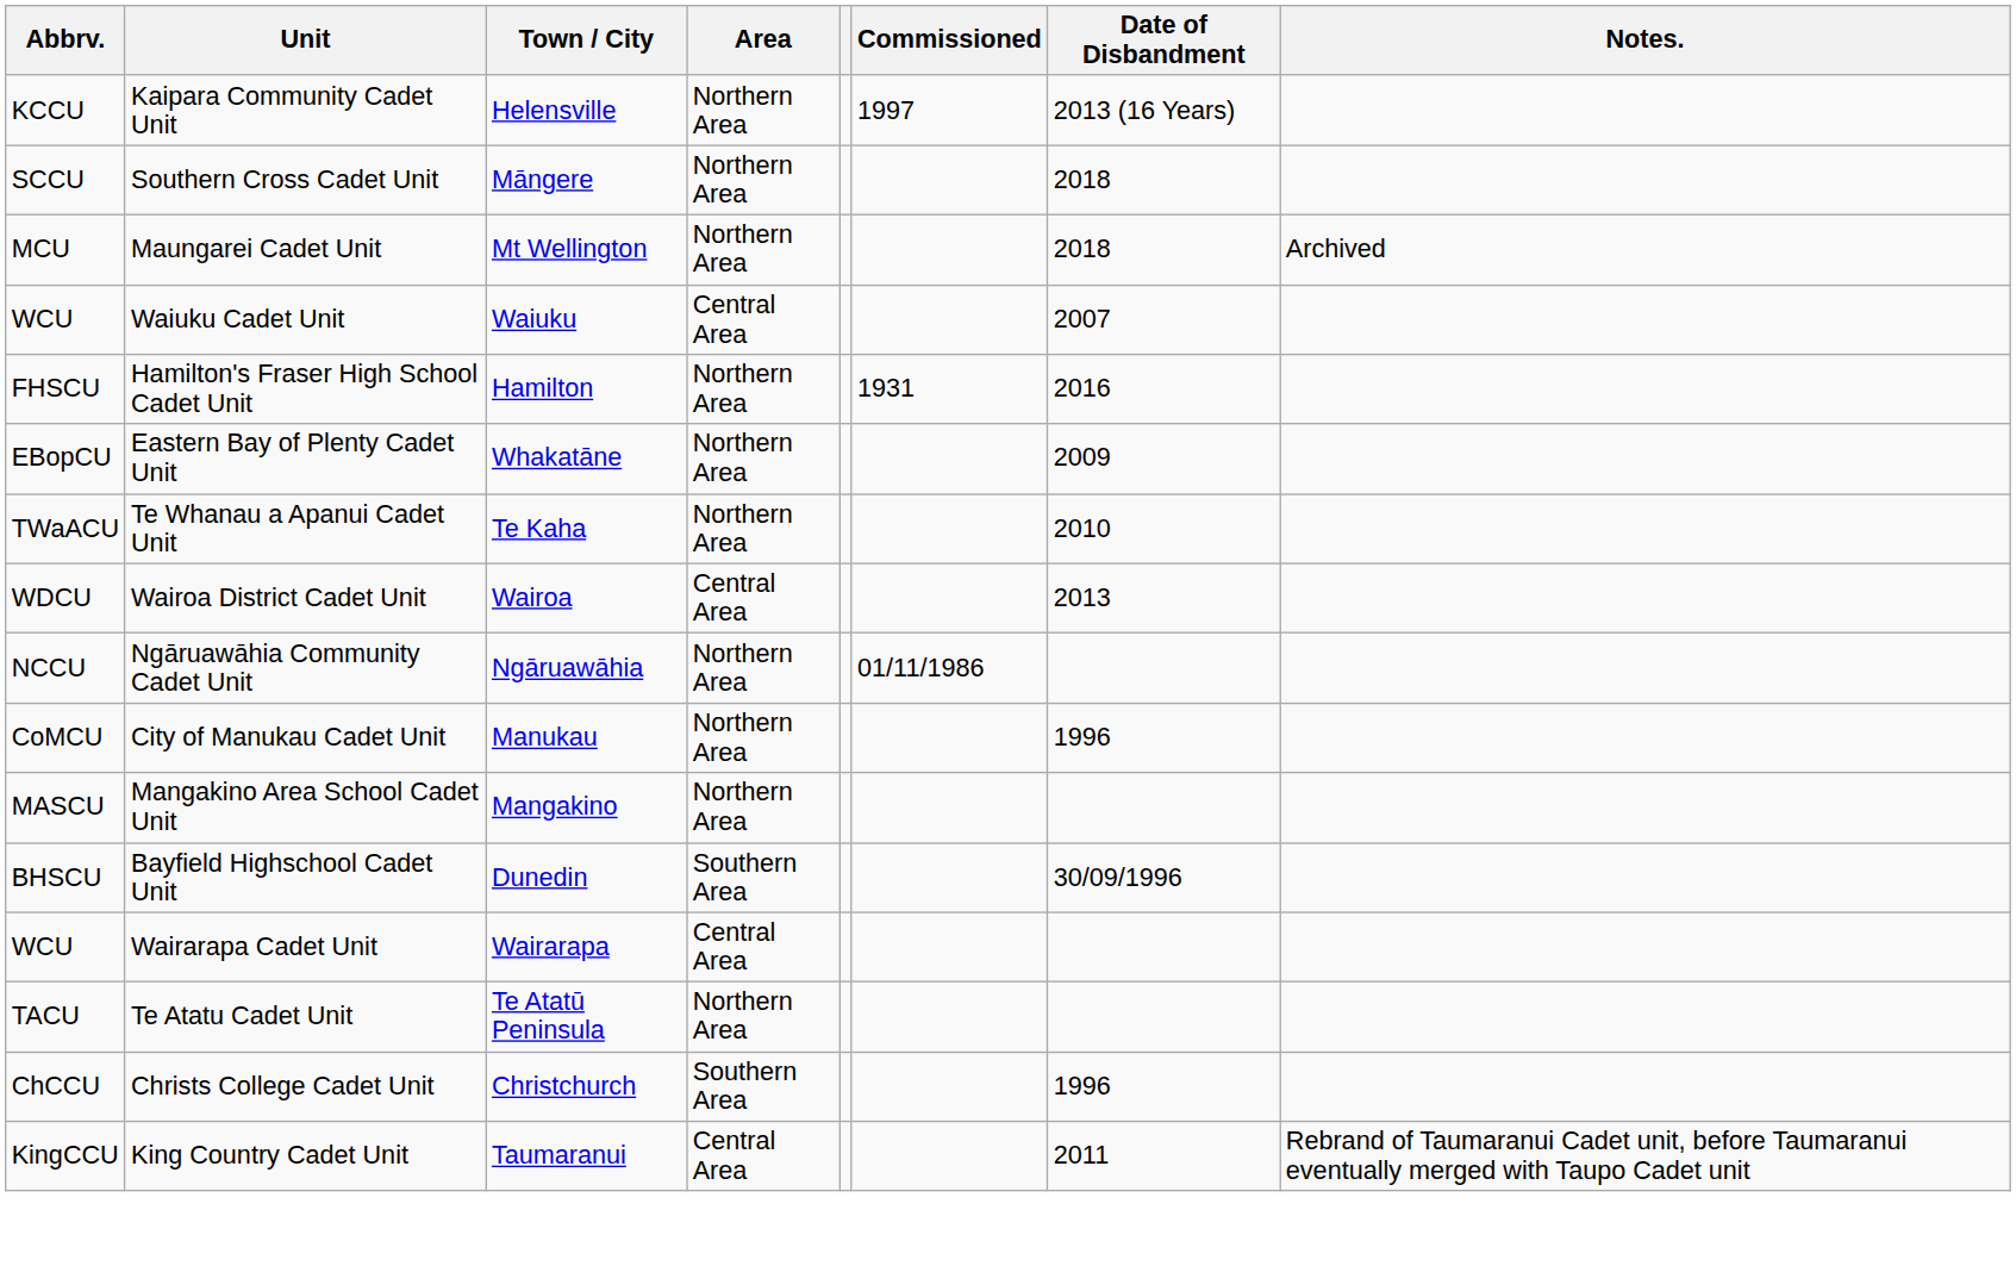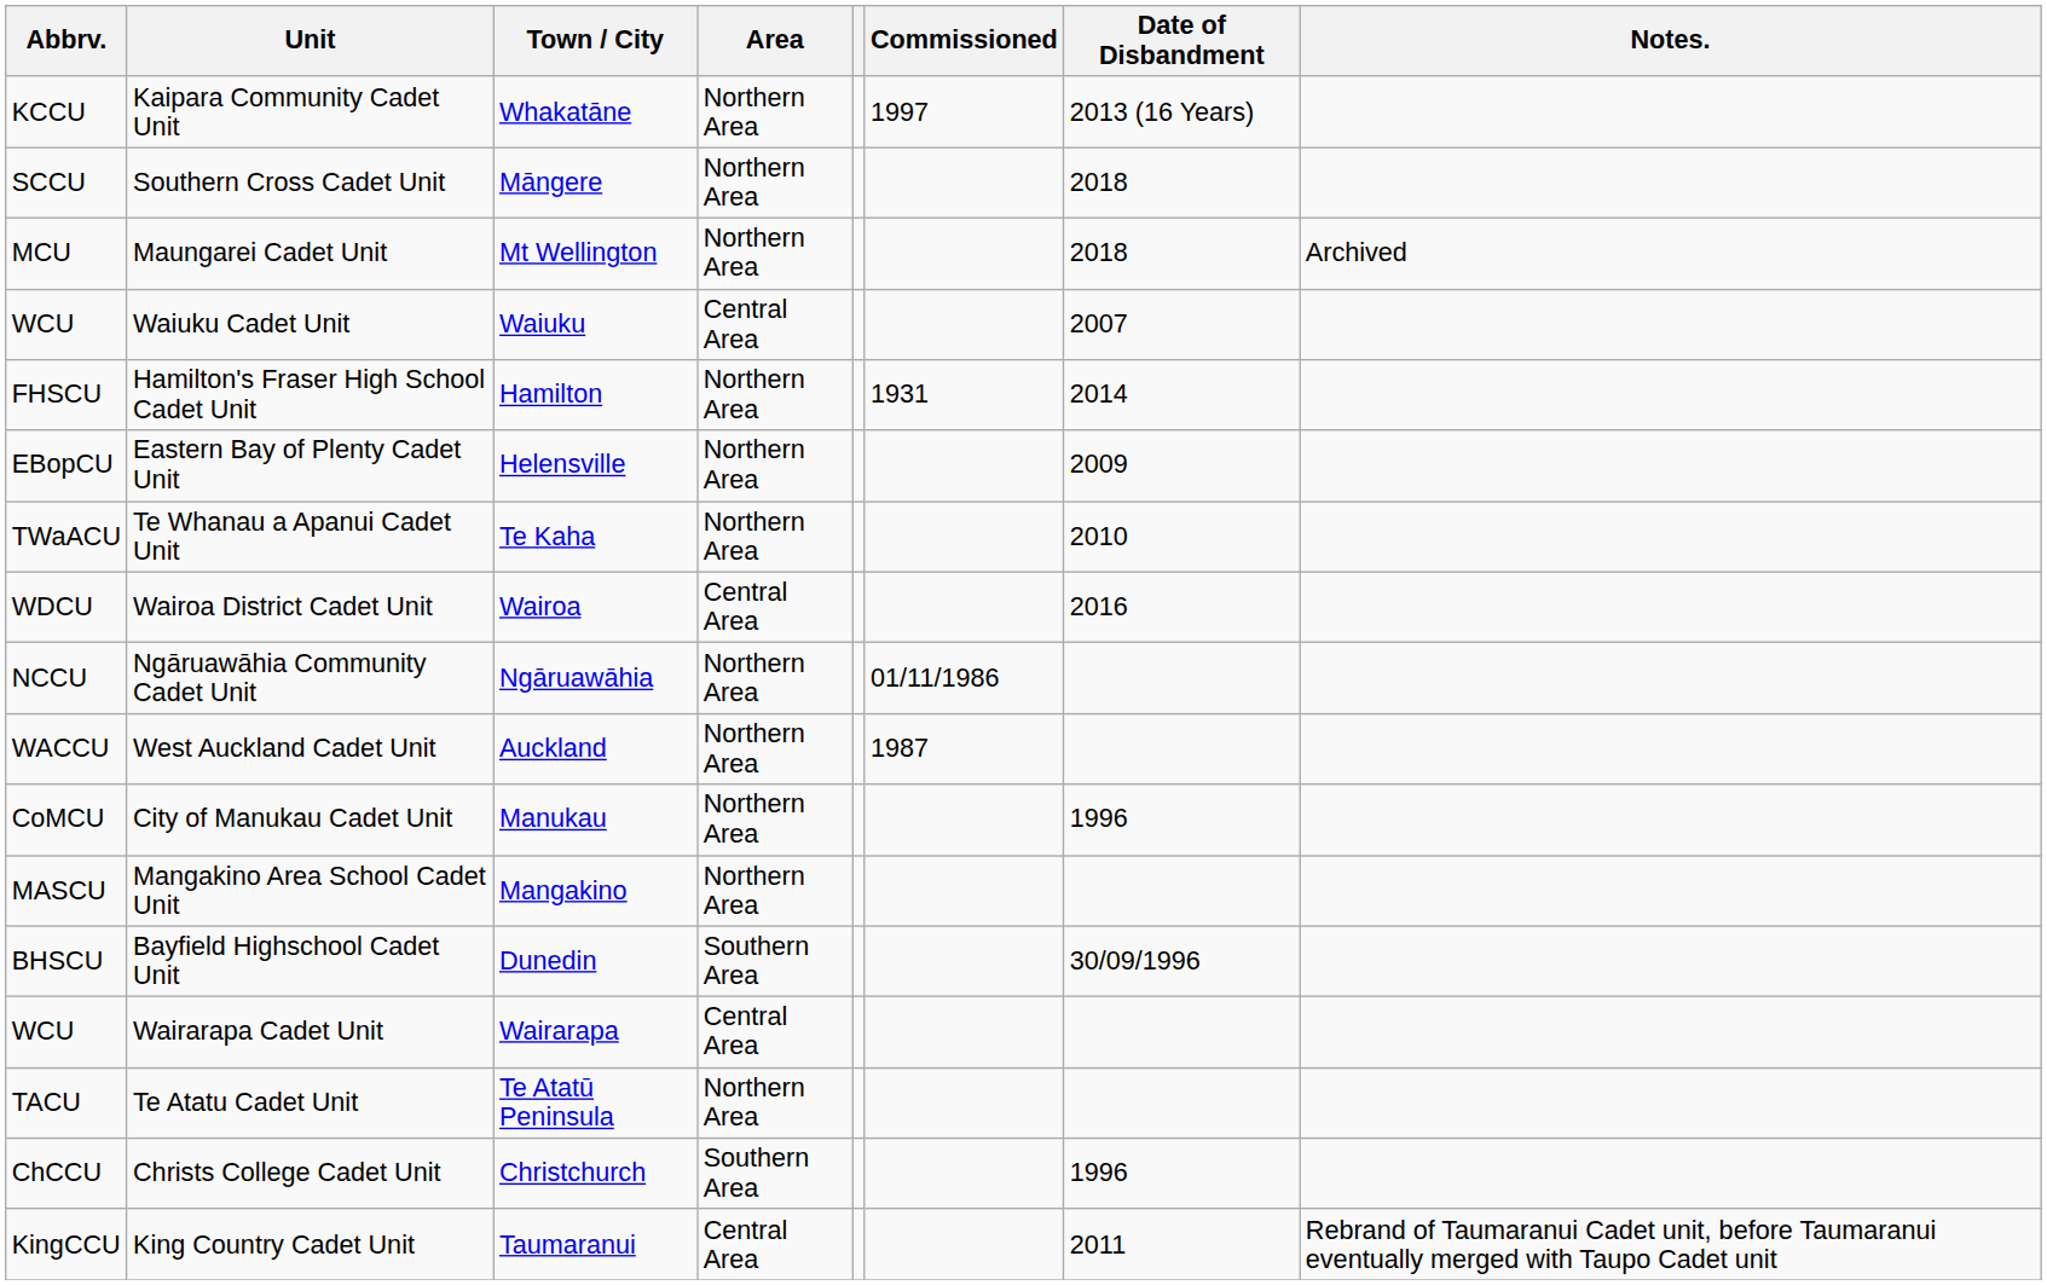Kaipara Community Cadet Unit | Town / City: Helensville -> Whakatāne
Hamilton's Fraser High School Cadet Unit | Date of Disbandment: 2016 -> 2014
Eastern Bay of Plenty Cadet Unit | Town / City: Whakatāne -> Helensville
Wairoa District Cadet Unit | Date of Disbandment: 2013 -> 2016
+ row: WACCU | West Auckland Cadet Unit | Auckland | Northern Area | 1987
